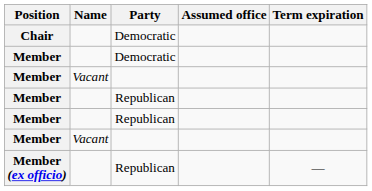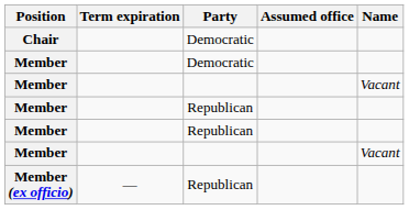columns swapped: Name <-> Term expiration
